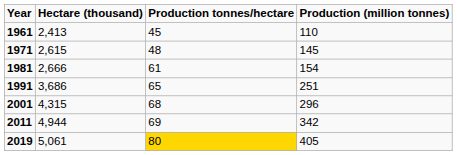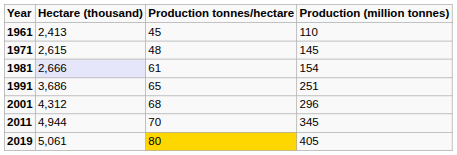1981 | Hectare (thousand): no background -> lavender background
2001 | Hectare (thousand): 4,315 -> 4,312
2011 | Production tonnes/hectare: 69 -> 70
2011 | Production (million tonnes): 342 -> 345
